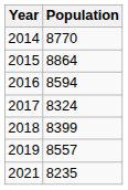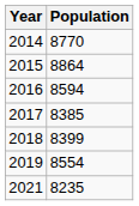2017 | Population: 8324 -> 8385
2019 | Population: 8557 -> 8554
